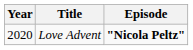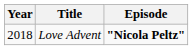Love Advent | Year: 2020 -> 2018
